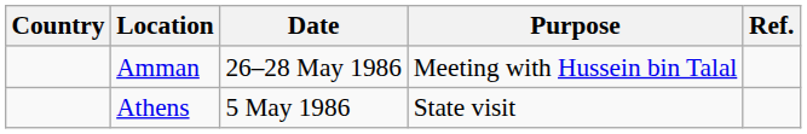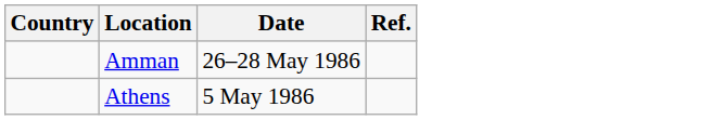- column: Purpose | Meeting with Hussein bin Talal | State visit
